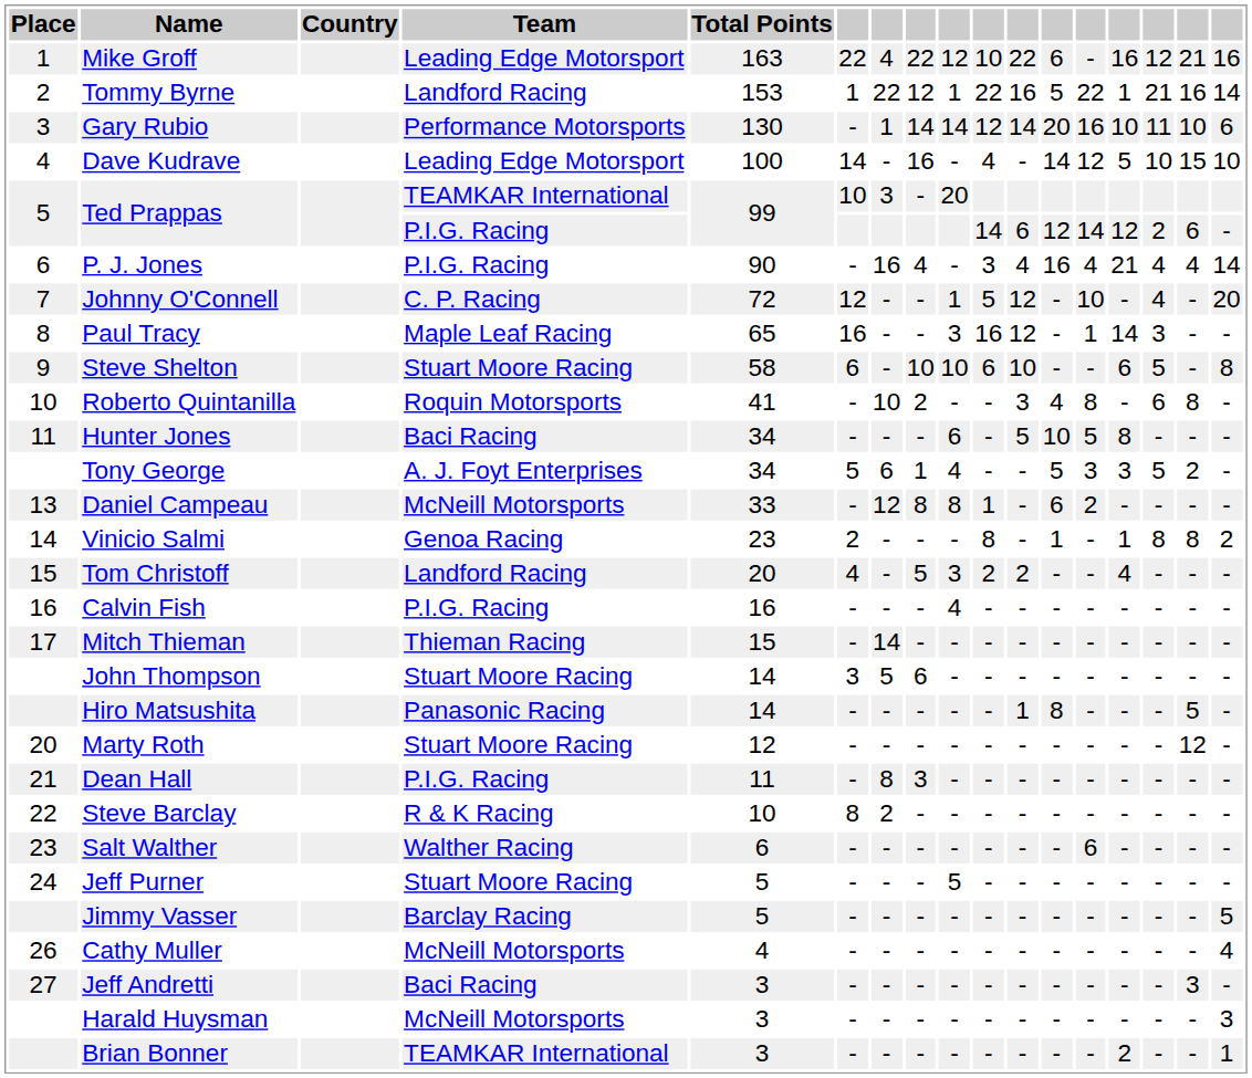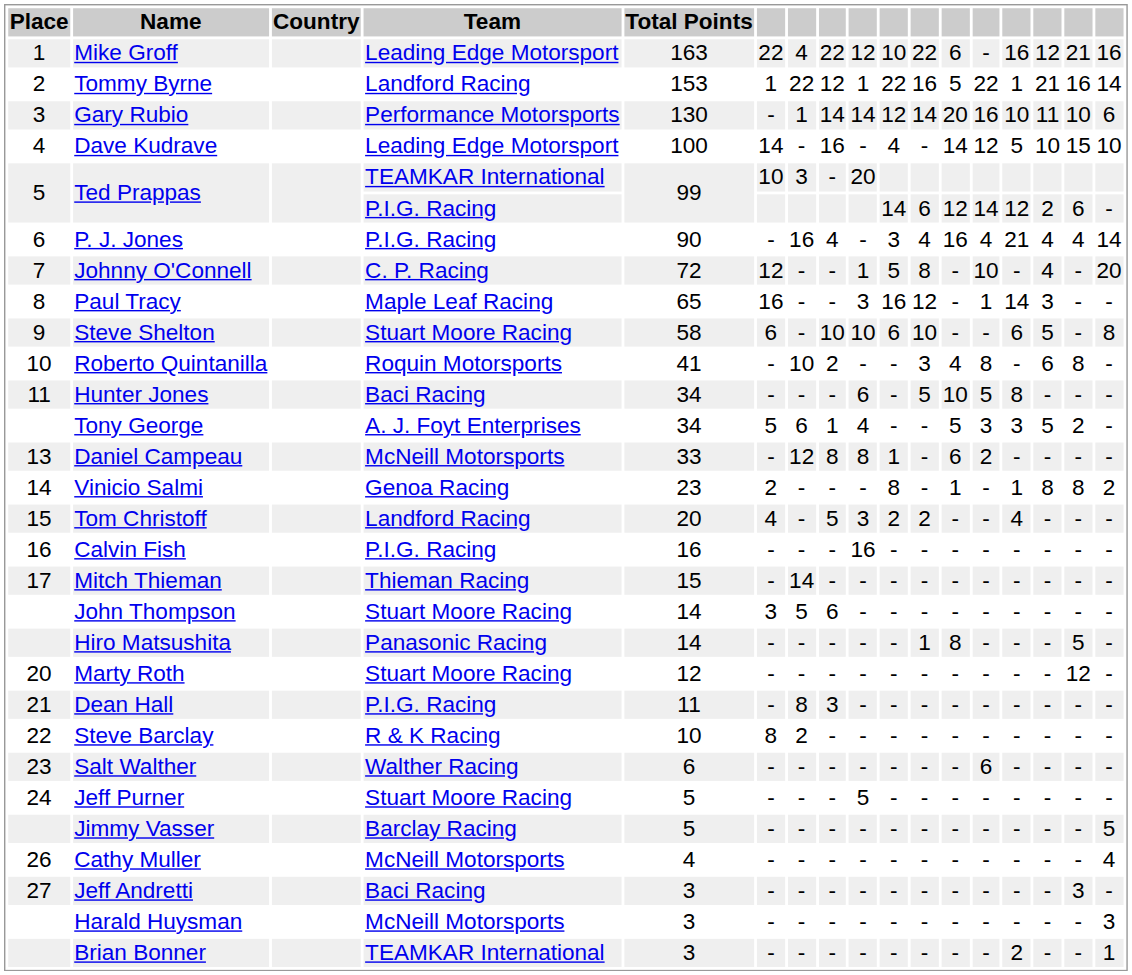Johnny O'Connell | column 11: 12 -> 8
Calvin Fish | column 9: 4 -> 16
